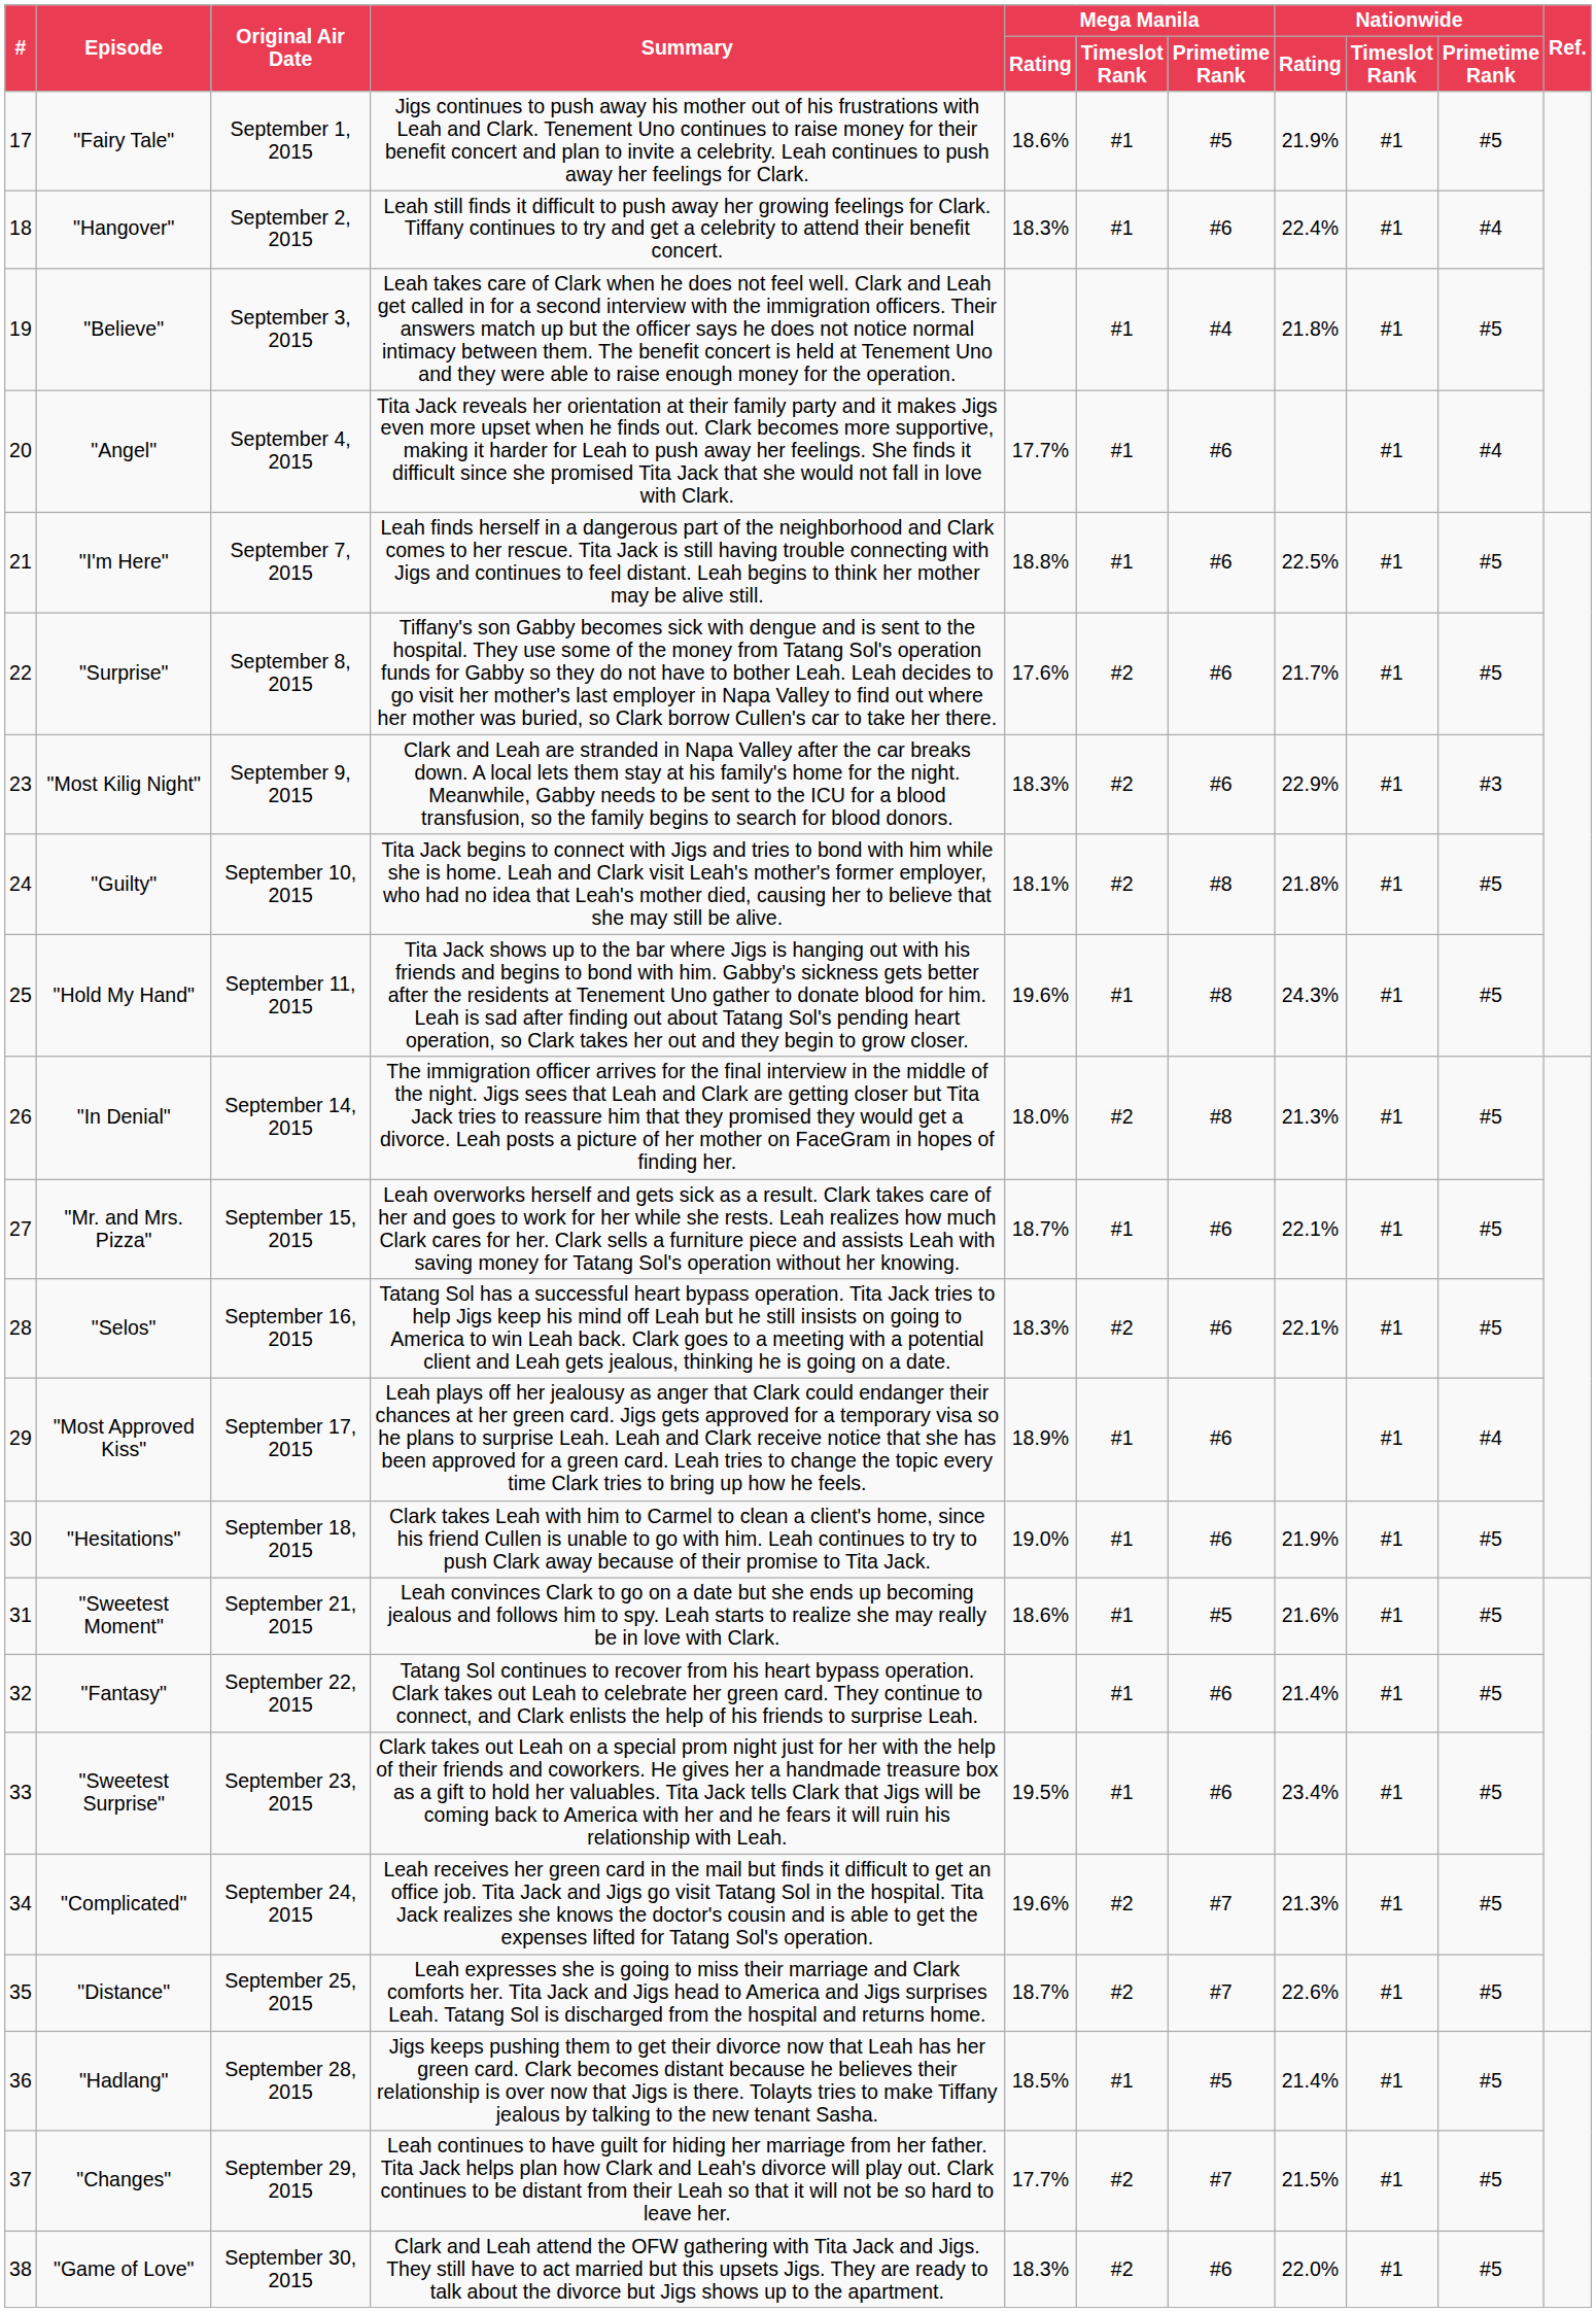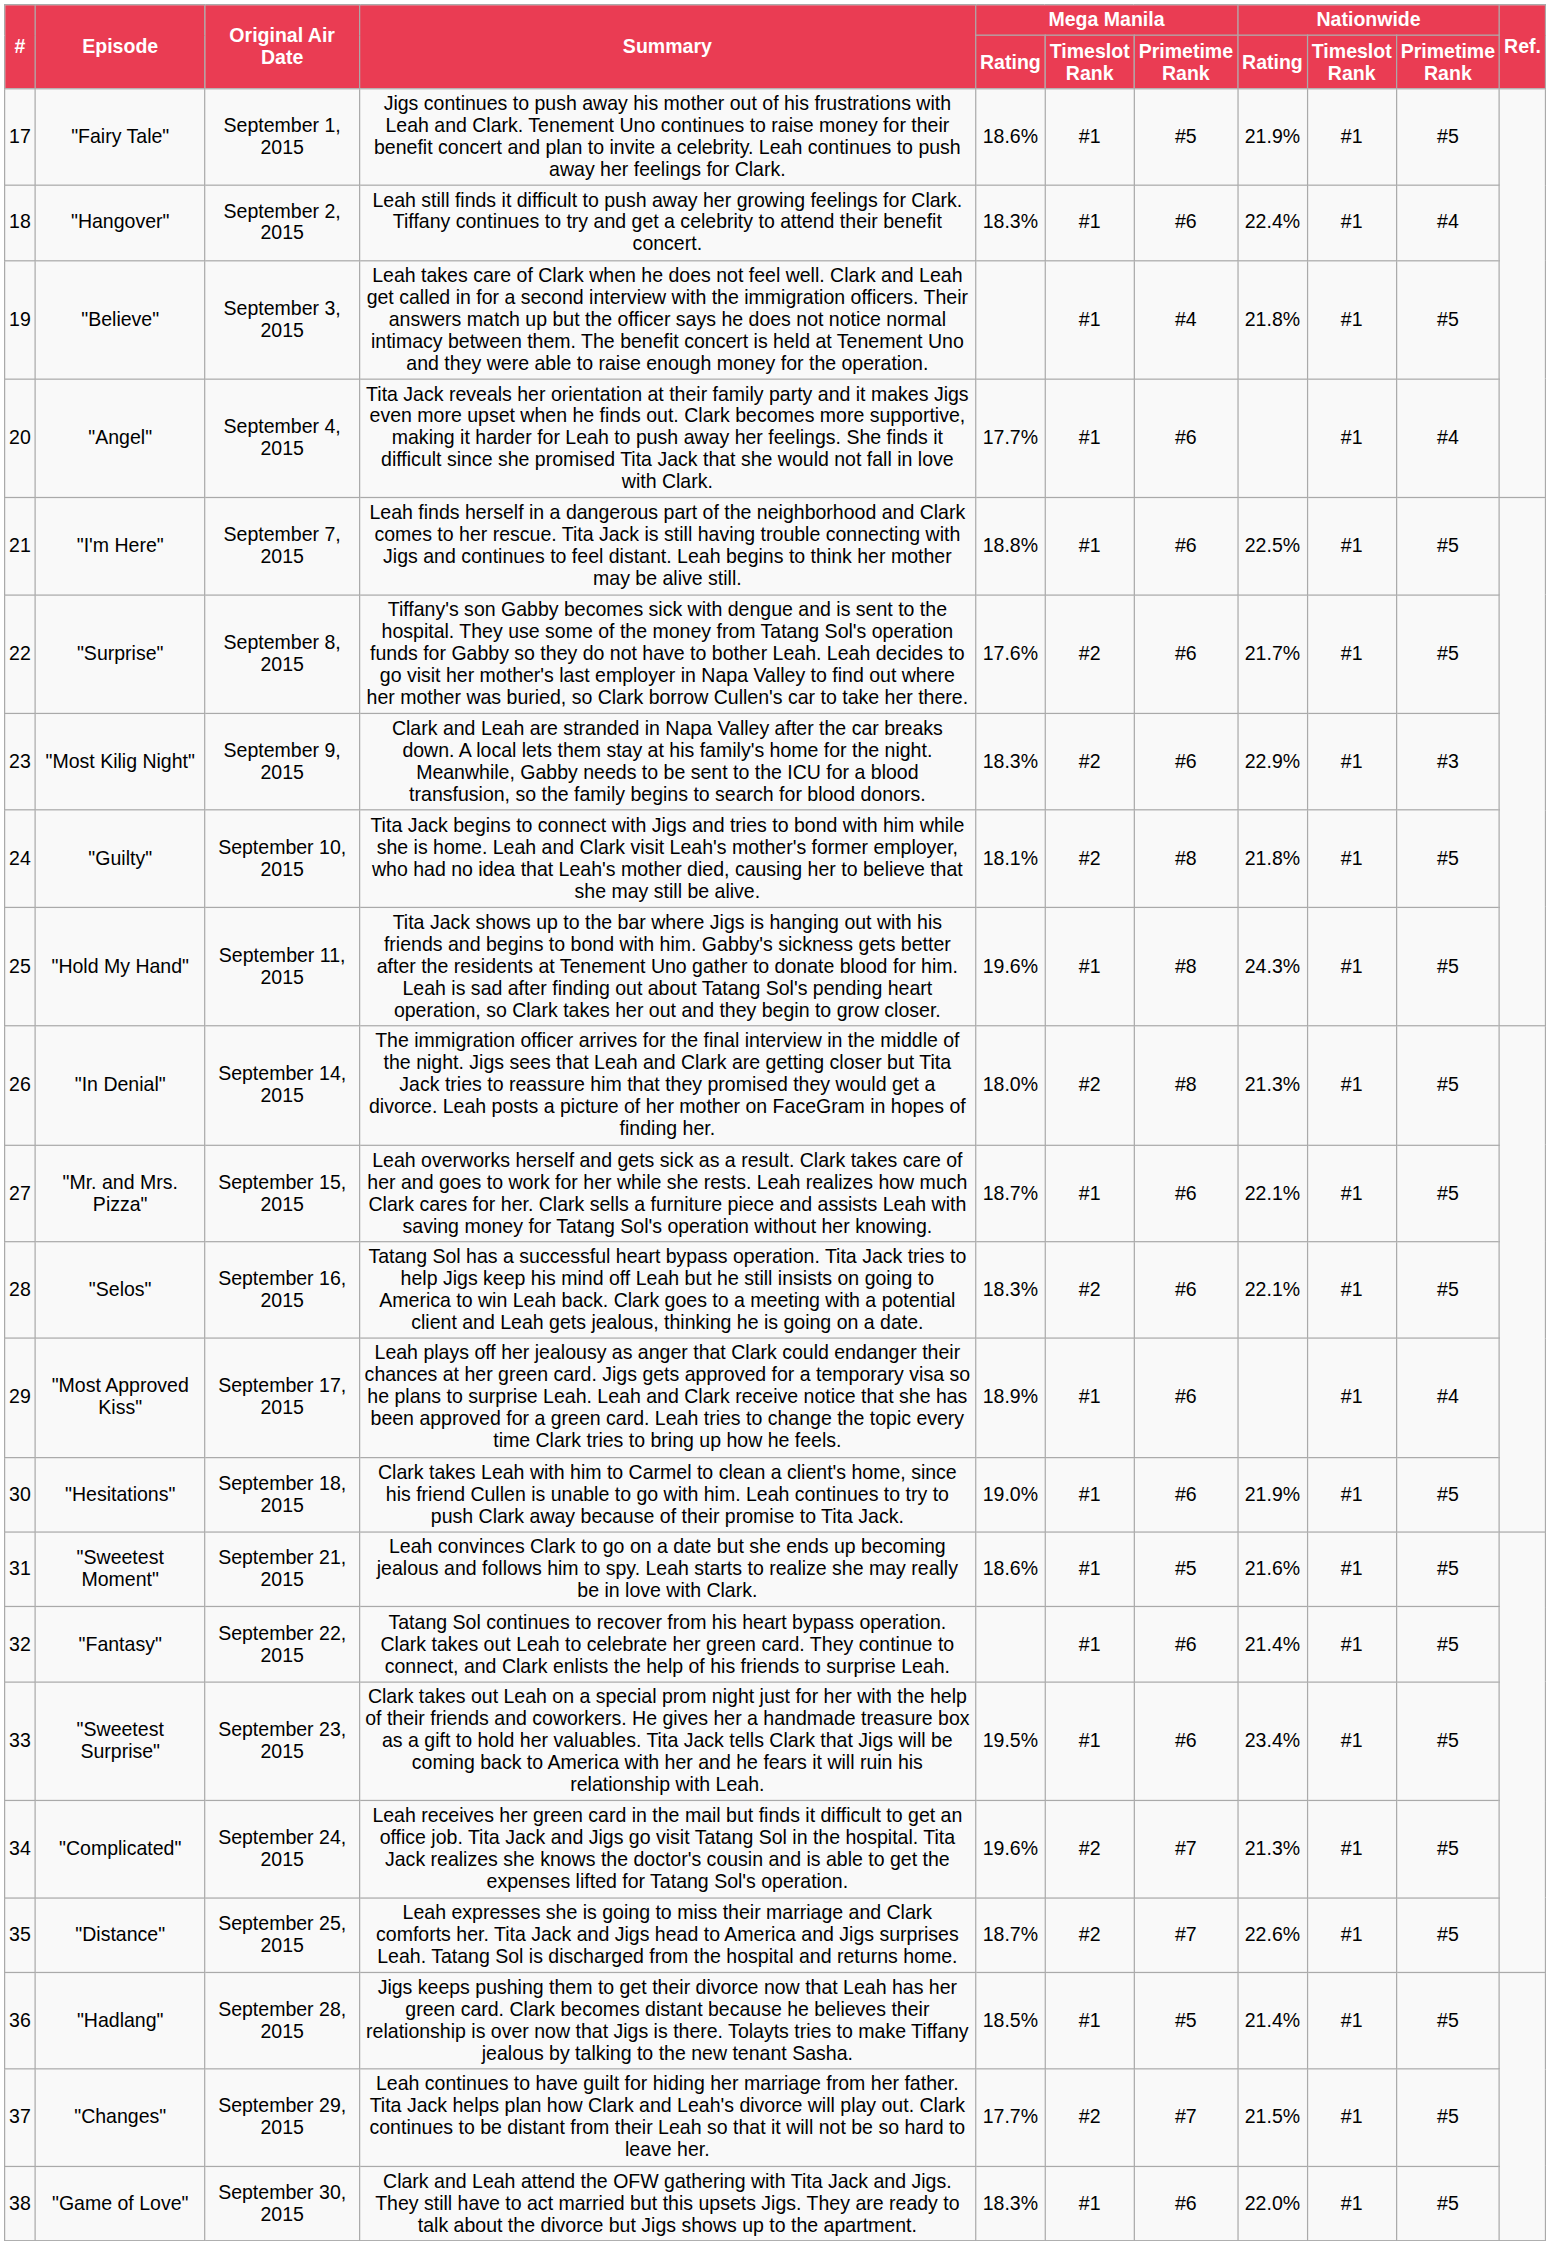"Game of Love" | Mega Manila / Timeslot Rank: #2 -> #1
